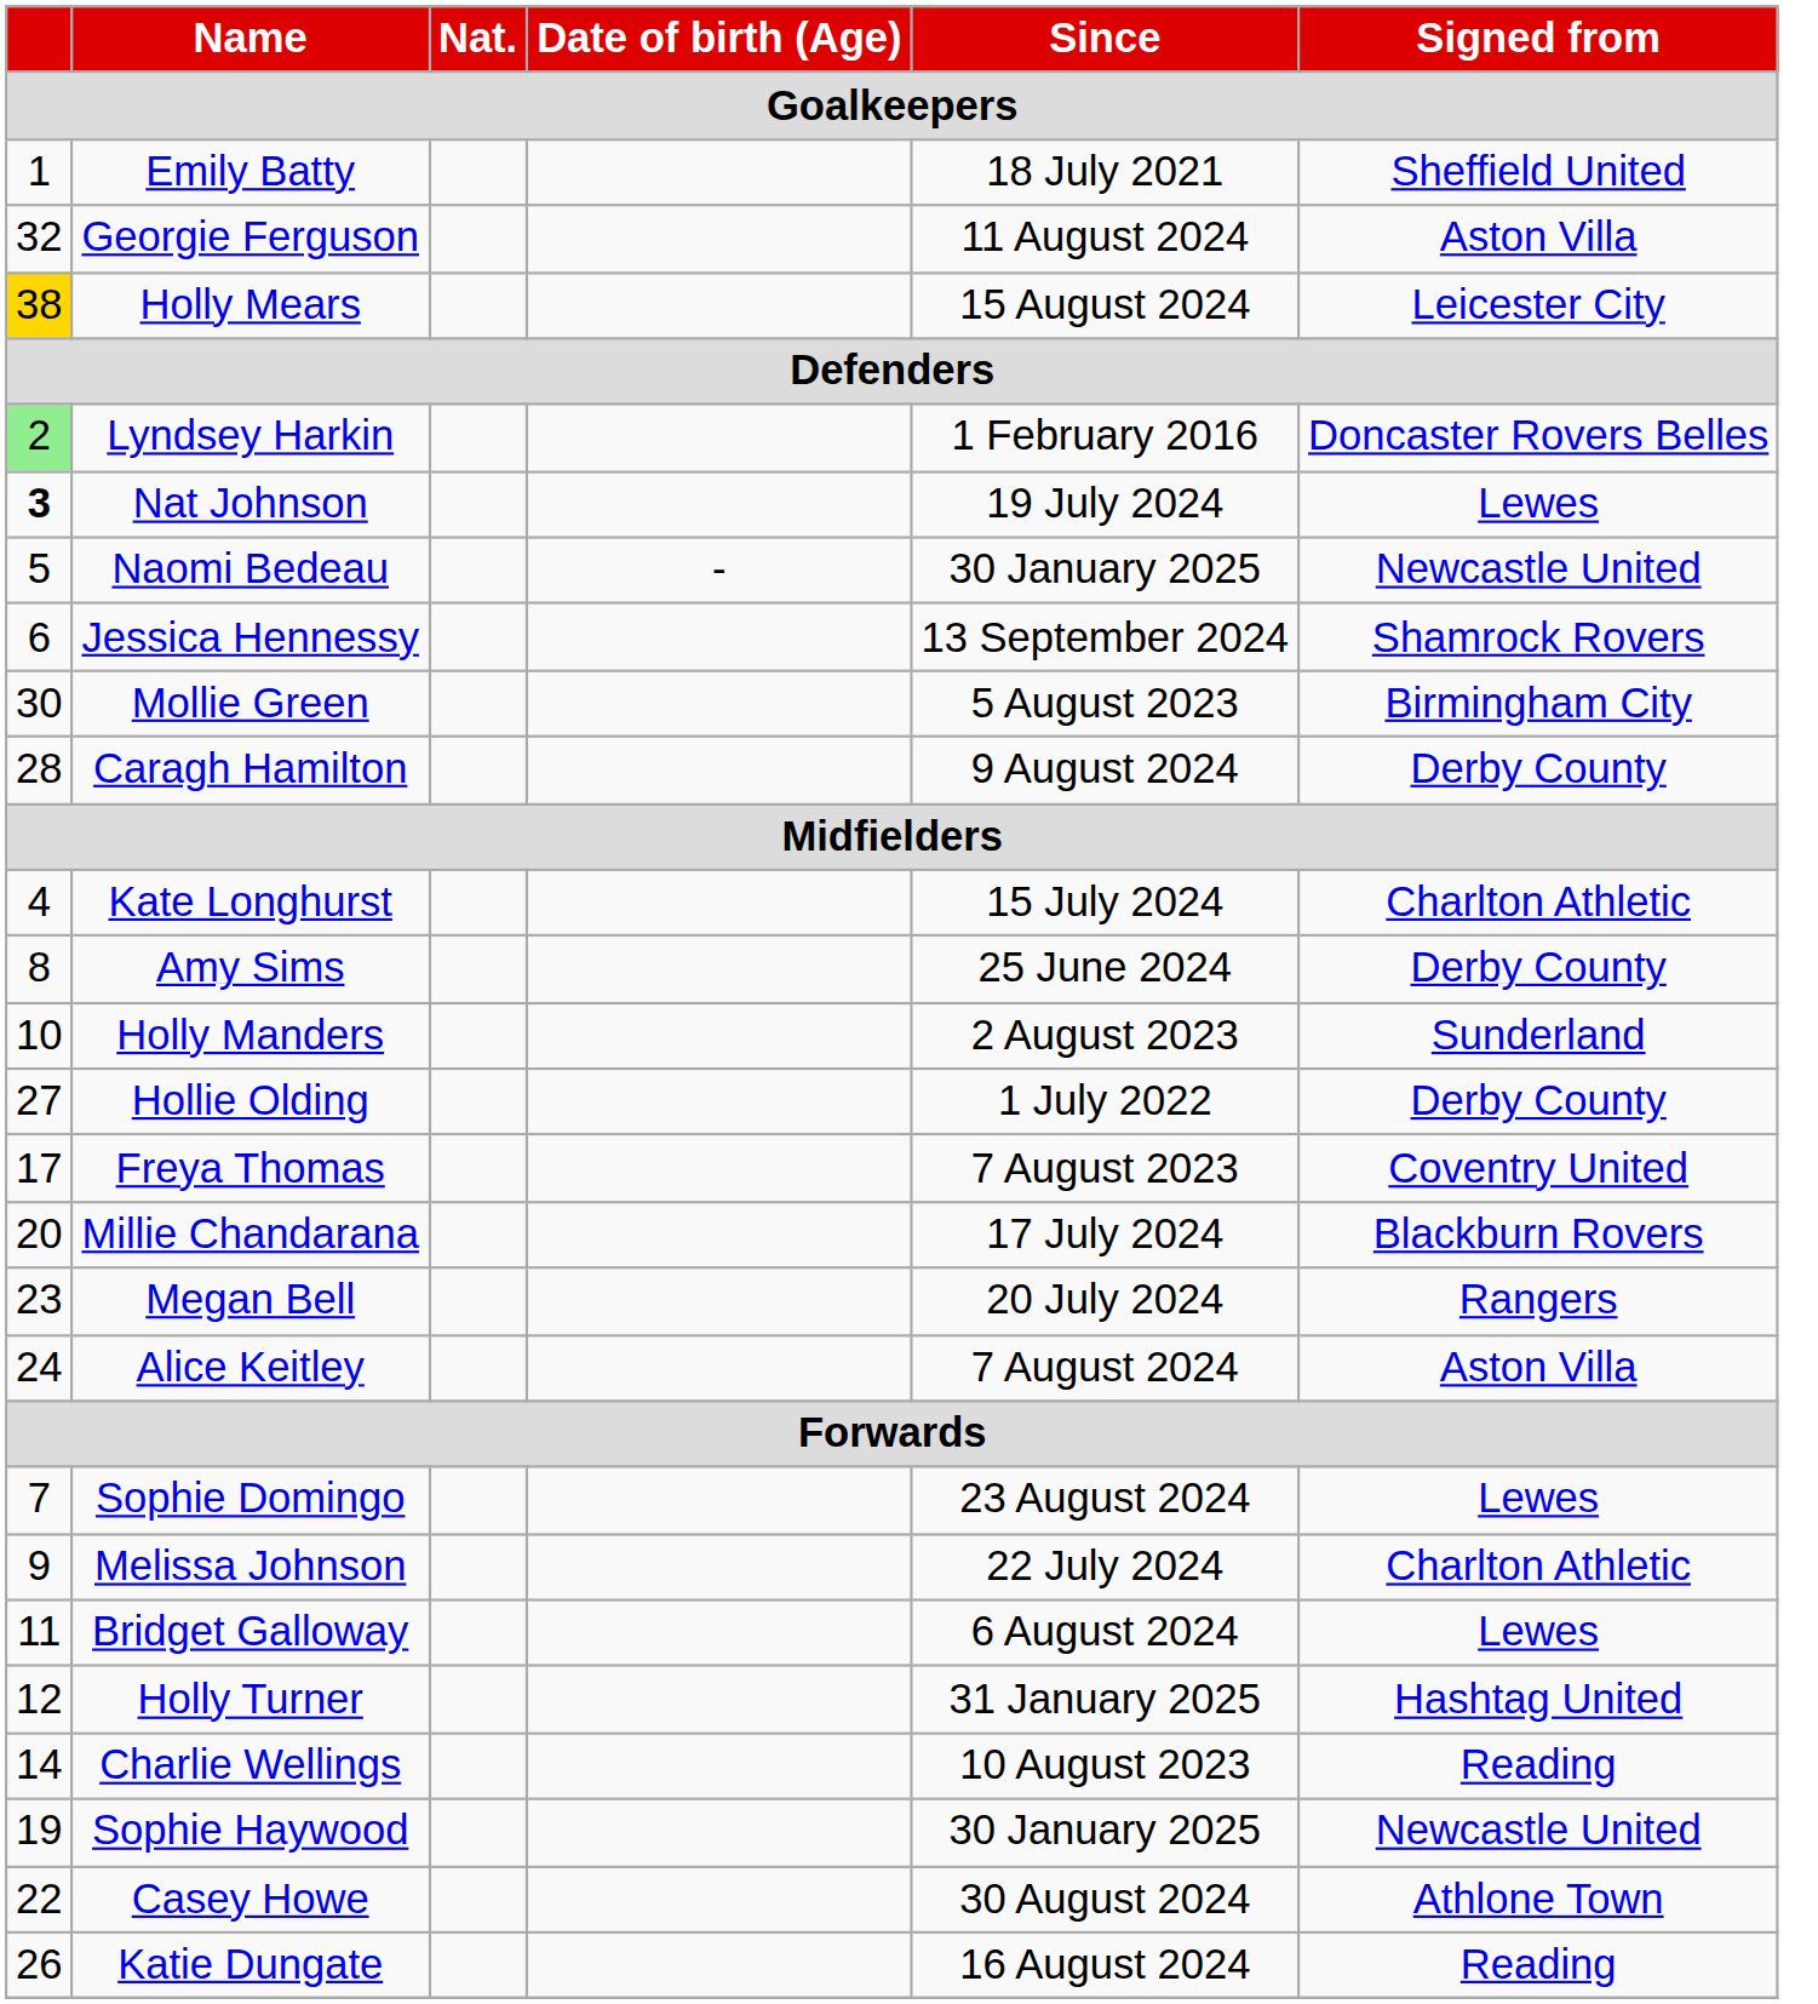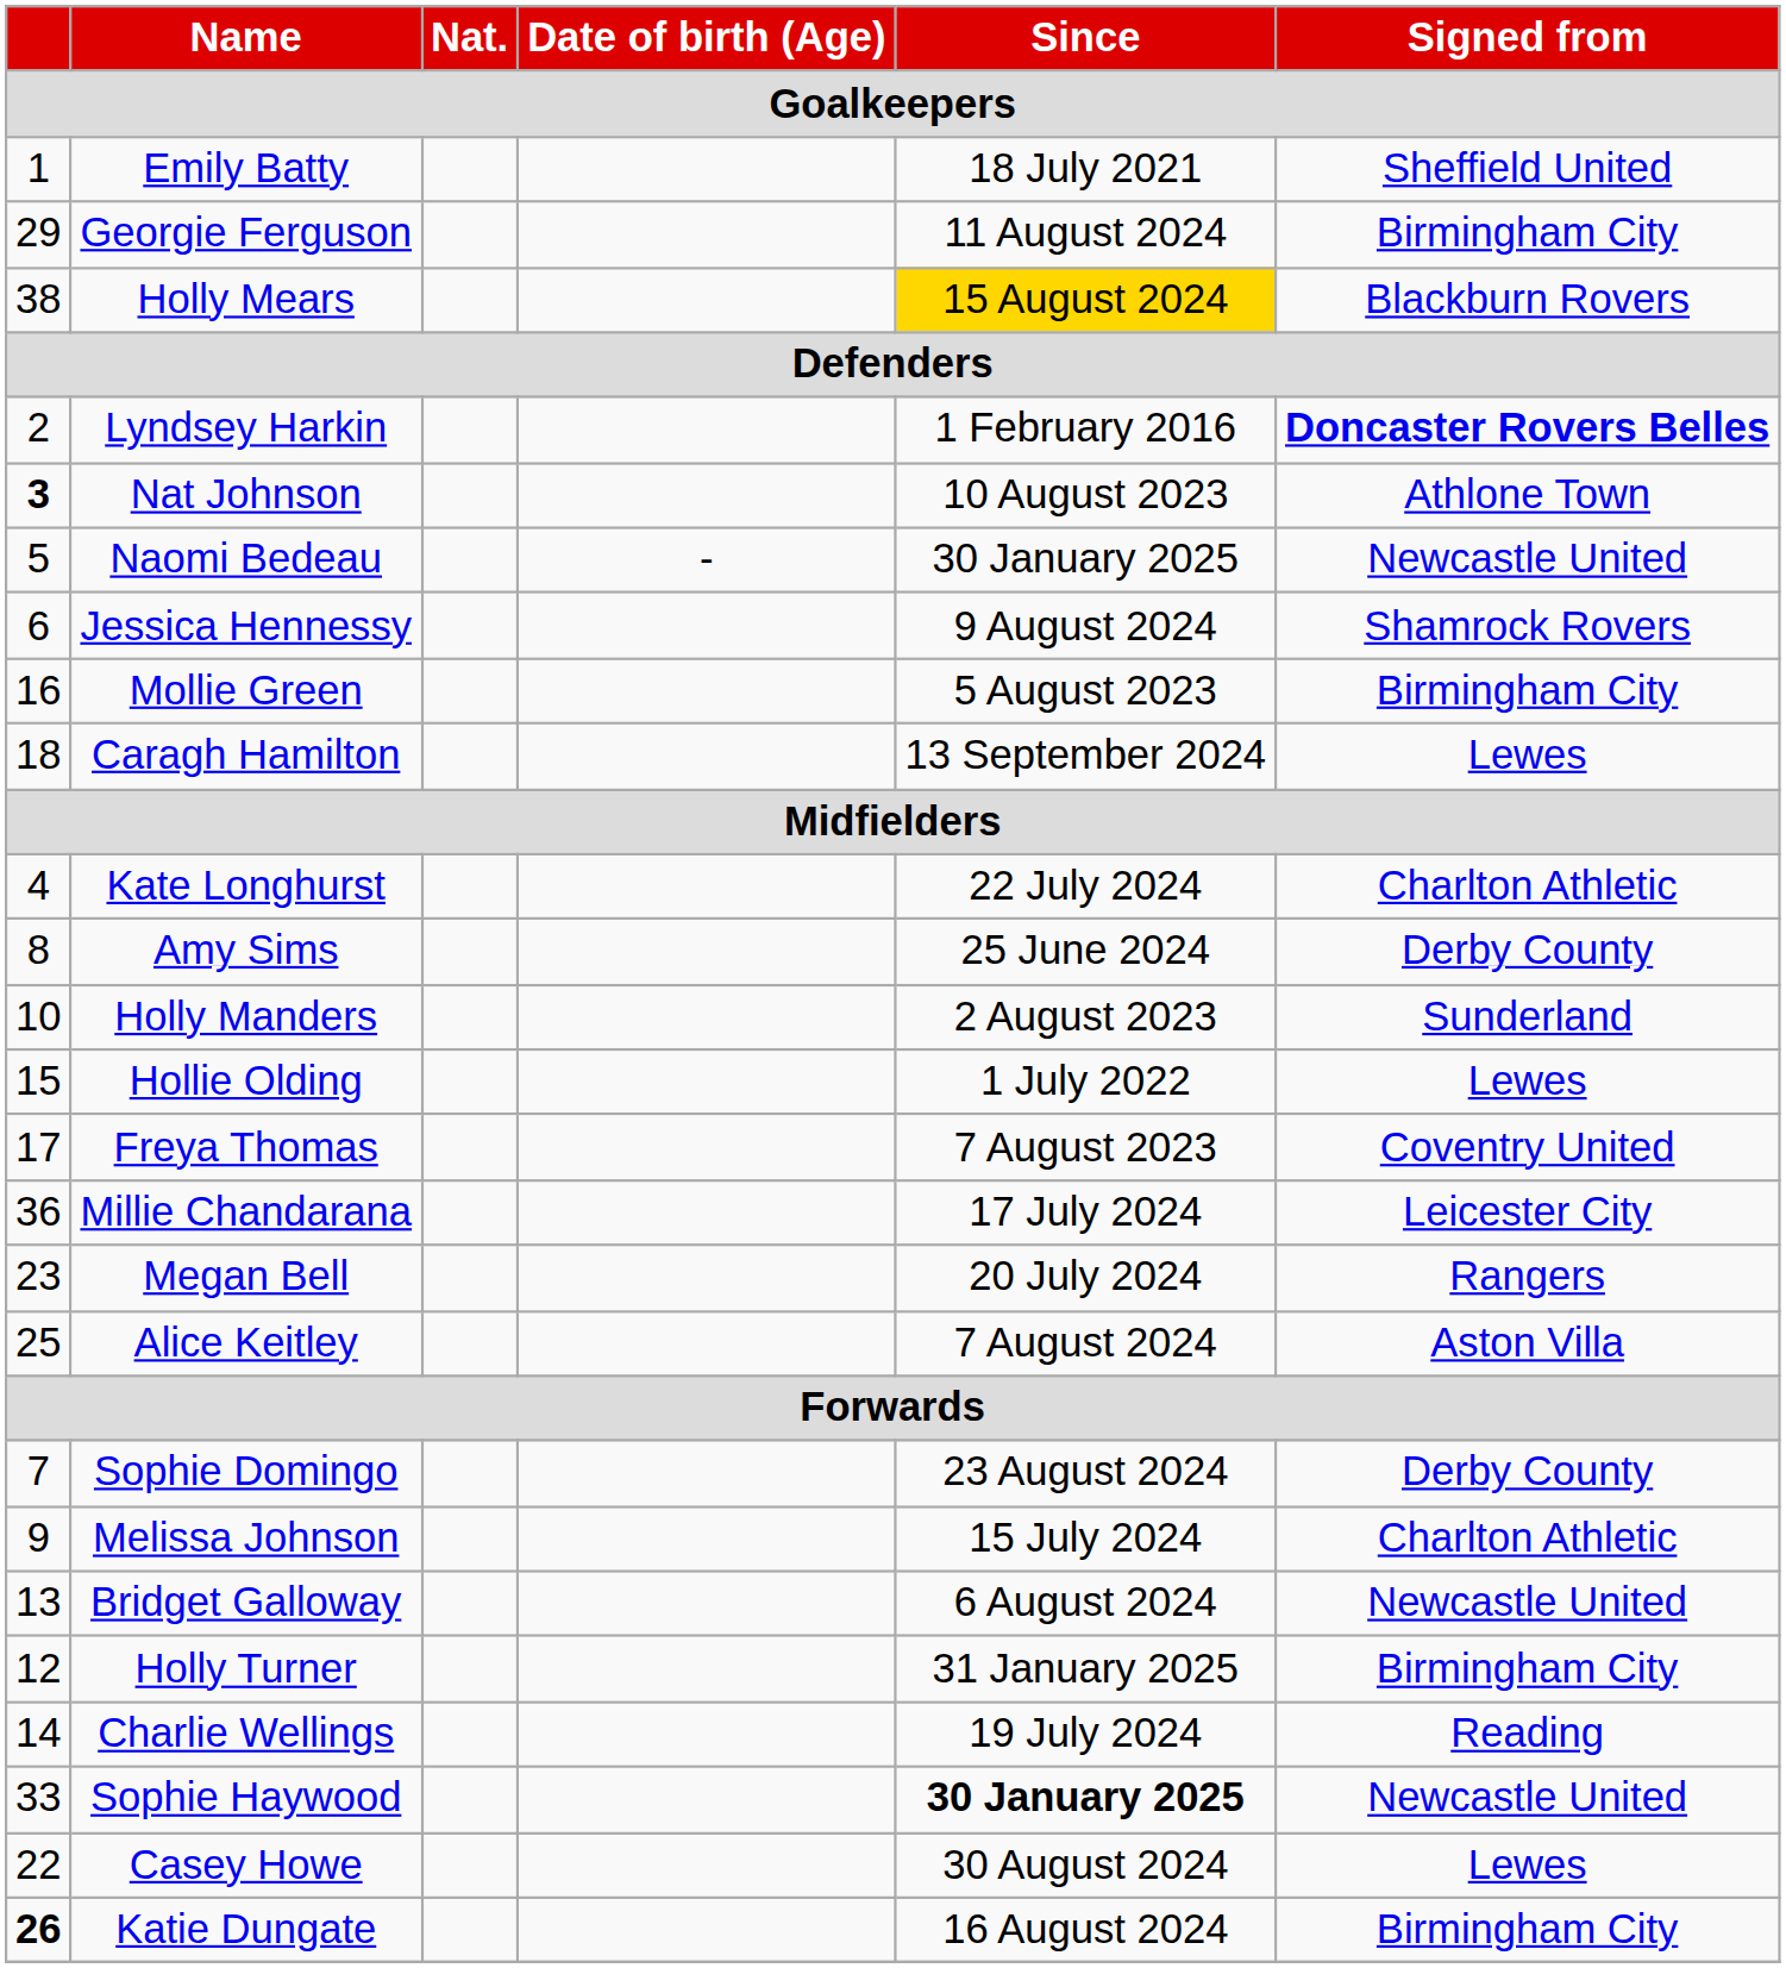Georgie Ferguson | Goalkeepers: 32 -> 29
Georgie Ferguson | Signed from / Goalkeepers: Aston Villa -> Birmingham City
Holly Mears | Goalkeepers: gold background -> no background
Holly Mears | Since / Goalkeepers: no background -> gold background
Holly Mears | Signed from / Goalkeepers: Leicester City -> Blackburn Rovers
Lyndsey Harkin | Goalkeepers: lightgreen background -> no background
Lyndsey Harkin | Signed from / Goalkeepers: normal -> bold
Nat Johnson | Since / Goalkeepers: 19 July 2024 -> 10 August 2023
Nat Johnson | Signed from / Goalkeepers: Lewes -> Athlone Town
Jessica Hennessy | Since / Goalkeepers: 13 September 2024 -> 9 August 2024
Mollie Green | Goalkeepers: 30 -> 16
Caragh Hamilton | Goalkeepers: 28 -> 18
Caragh Hamilton | Since / Goalkeepers: 9 August 2024 -> 13 September 2024
Caragh Hamilton | Signed from / Goalkeepers: Derby County -> Lewes
Kate Longhurst | Since / Goalkeepers: 15 July 2024 -> 22 July 2024
Hollie Olding | Goalkeepers: 27 -> 15
Hollie Olding | Signed from / Goalkeepers: Derby County -> Lewes
Millie Chandarana | Goalkeepers: 20 -> 36
Millie Chandarana | Signed from / Goalkeepers: Blackburn Rovers -> Leicester City
Alice Keitley | Goalkeepers: 24 -> 25
Sophie Domingo | Signed from / Goalkeepers: Lewes -> Derby County
Melissa Johnson | Since / Goalkeepers: 22 July 2024 -> 15 July 2024
Bridget Galloway | Goalkeepers: 11 -> 13
Bridget Galloway | Signed from / Goalkeepers: Lewes -> Newcastle United
Holly Turner | Signed from / Goalkeepers: Hashtag United -> Birmingham City
Charlie Wellings | Since / Goalkeepers: 10 August 2023 -> 19 July 2024
Sophie Haywood | Goalkeepers: 19 -> 33
Sophie Haywood | Since / Goalkeepers: normal -> bold
Casey Howe | Signed from / Goalkeepers: Athlone Town -> Lewes
Katie Dungate | Goalkeepers: normal -> bold
Katie Dungate | Signed from / Goalkeepers: Reading -> Birmingham City
